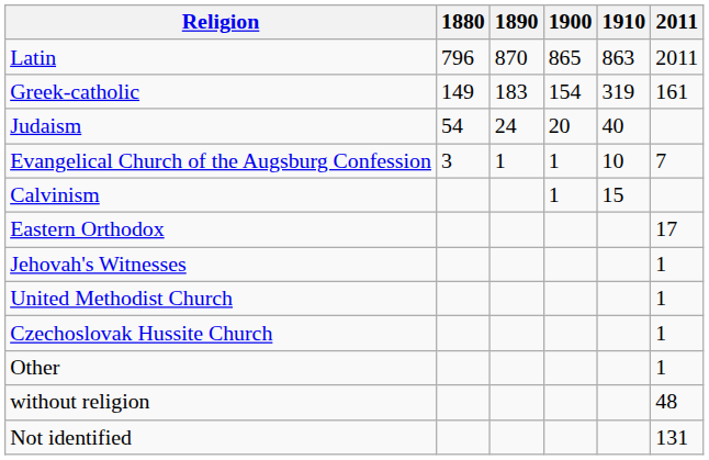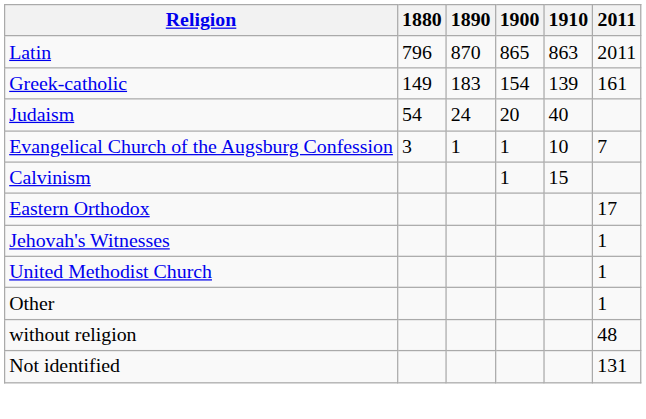Greek-catholic | 1910: 319 -> 139
- row: Czechoslovak Hussite Church | 1
